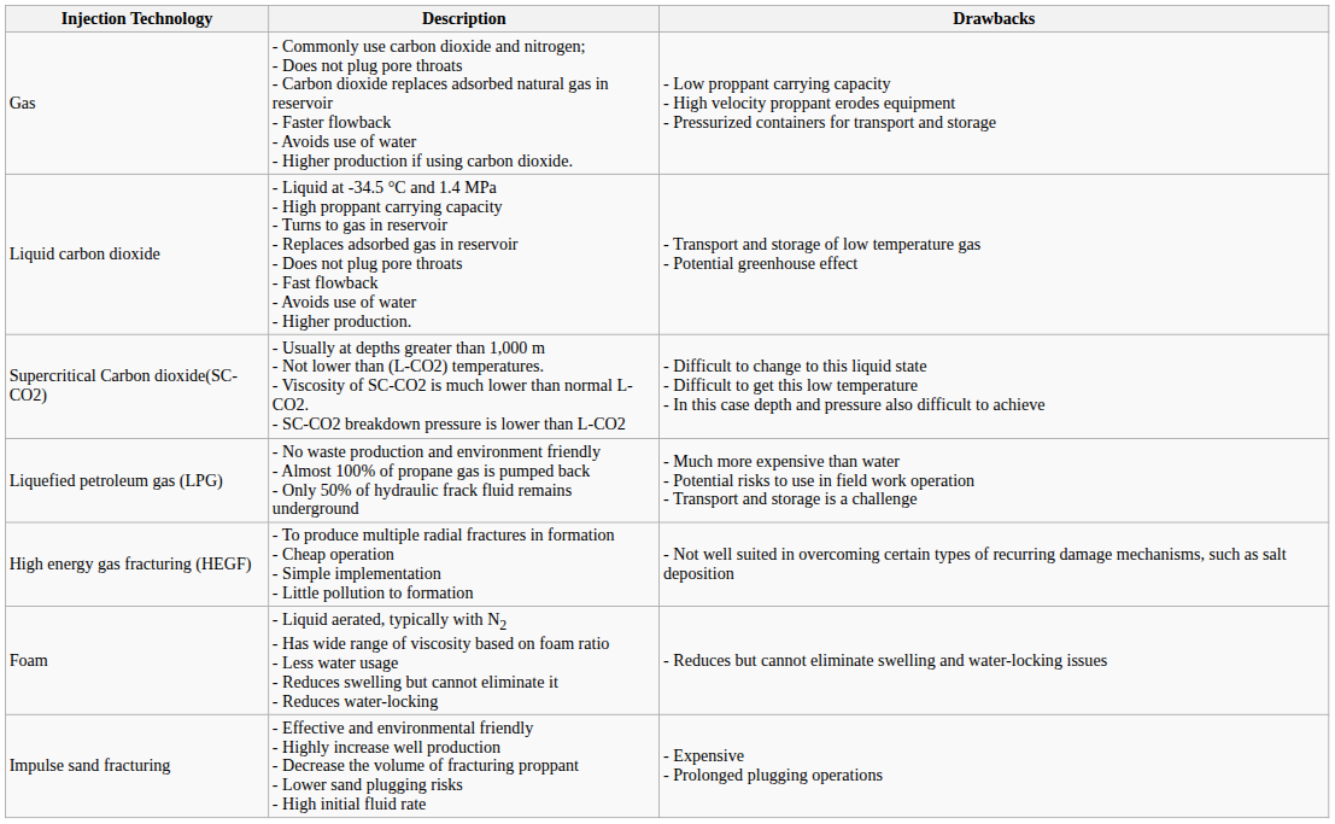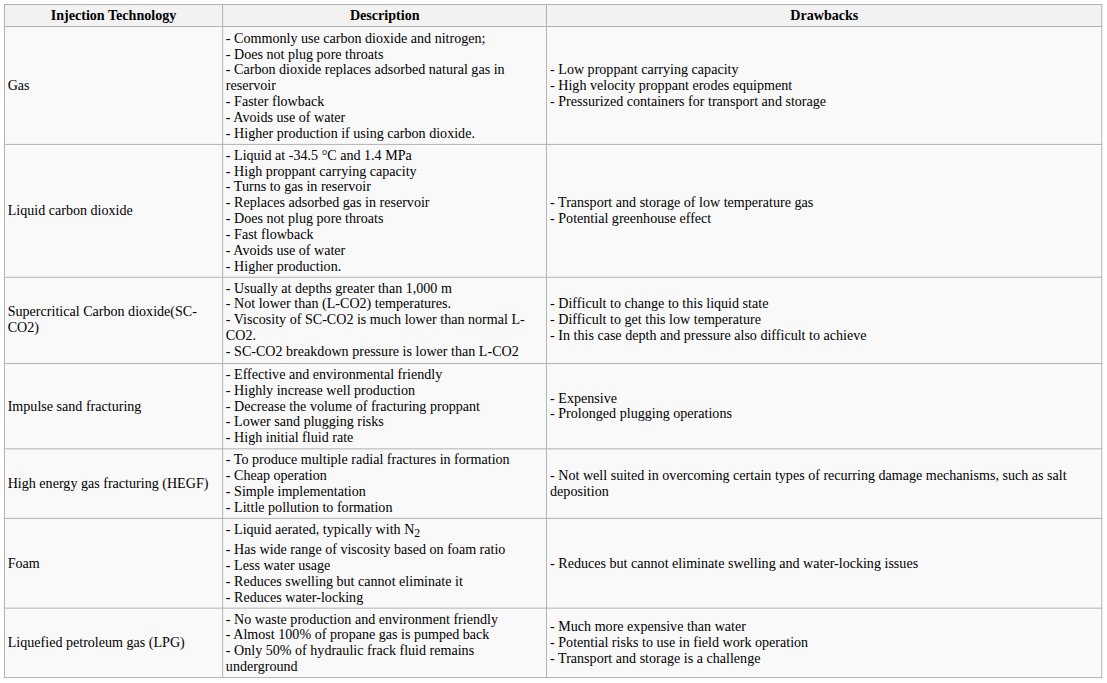rows swapped: Liquefied petroleum gas (LPG) <-> Impulse sand fracturing
